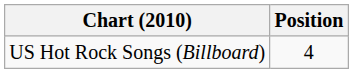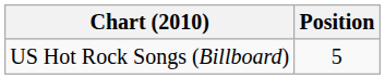US Hot Rock Songs (Billboard) | Position: 4 -> 5
